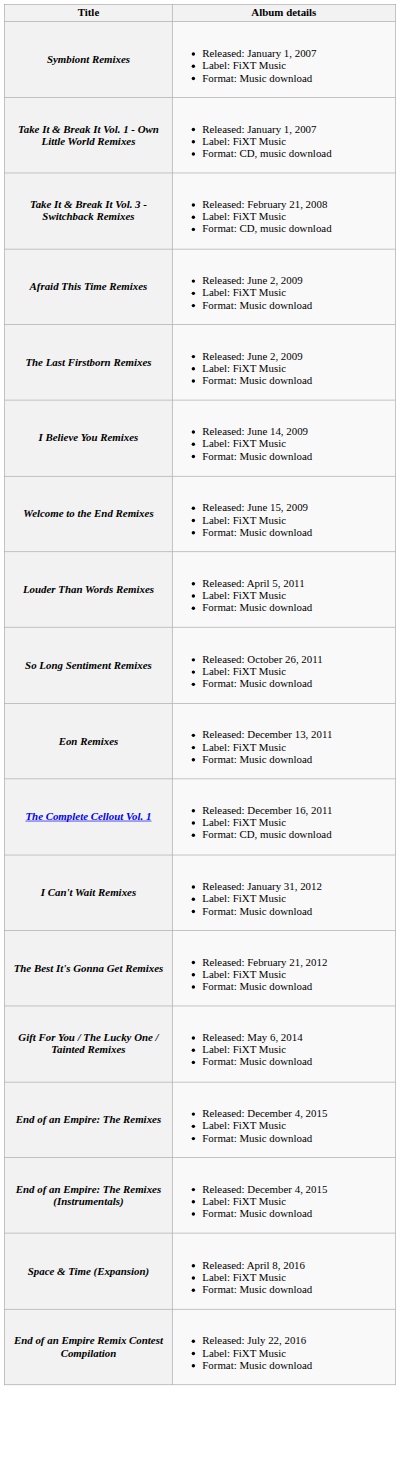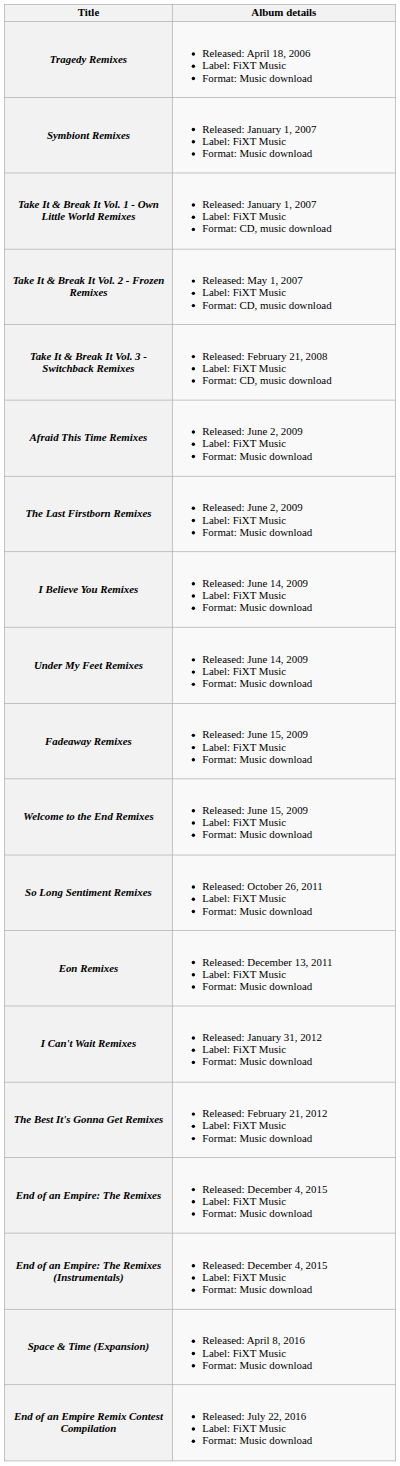+ row: Tragedy Remixes | Released: April 18, 2006 Label: FiXT Music Format: Music download
+ row: Take It & Break It Vol. 2 - Frozen Remixes | Released: May 1, 2007 Label: FiXT Music Format: CD, music download
+ row: Under My Feet Remixes | Released: June 14, 2009 Label: FiXT Music Format: Music download
+ row: Fadeaway Remixes | Released: June 15, 2009 Label: FiXT Music Format: Music download
- row: Louder Than Words Remixes | Released: April 5, 2011 Label: FiXT Music Format: Music download
- row: The Complete Cellout Vol. 1 | Released: December 16, 2011 Label: FiXT Music Format: CD, music download
- row: Gift For You / The Lucky One / Tainted Remixes | Released: May 6, 2014 Label: FiXT Music Format: Music download
